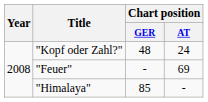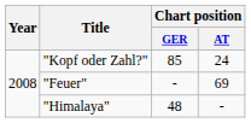"Kopf oder Zahl?" | Chart position / GER: 48 -> 85
"Himalaya" | Chart position / GER: 85 -> 48
